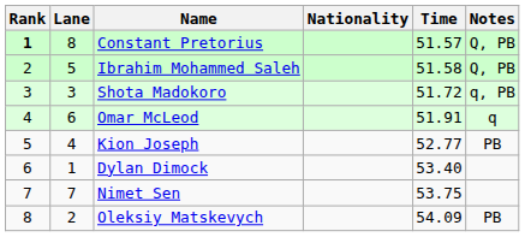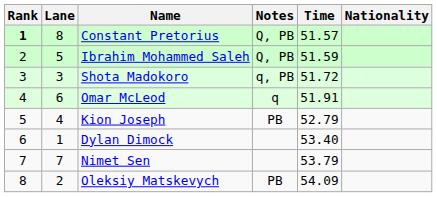columns swapped: Nationality <-> Notes
Ibrahim Mohammed Saleh | Time: 51.58 -> 51.59
Kion Joseph | Time: 52.77 -> 52.79
Nimet Sen | Time: 53.75 -> 53.79
